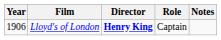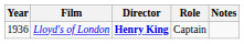Lloyd's of London | Year: 1906 -> 1936
